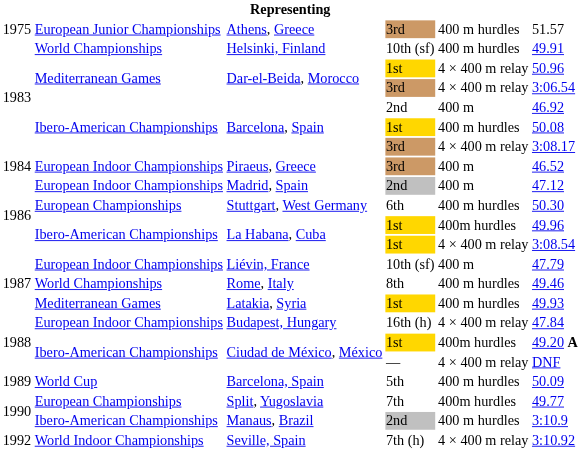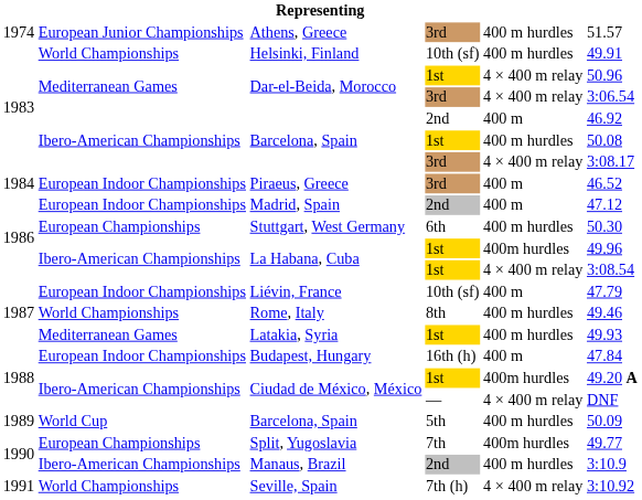Athens, Greece | column 1: 1975 -> 1974
Budapest, Hungary | column 5: 4 × 400 m relay -> 400 m
Seville, Spain | column 1: 1992 -> 1991
Seville, Spain | column 2: World Indoor Championships -> World Championships
